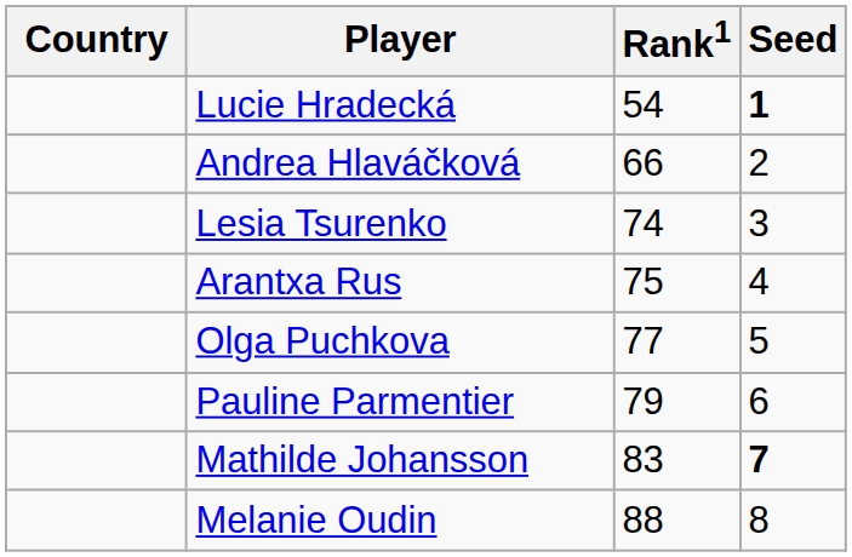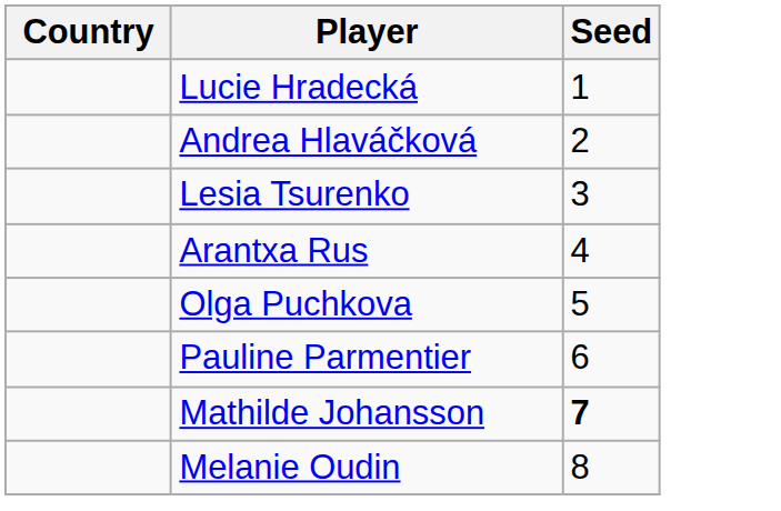- column: Rank1 | 54 | 66 | 74 | 75 | 77 | 79 | 83 | 88
Lucie Hradecká | Seed: bold -> normal
